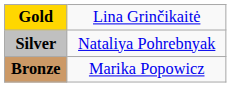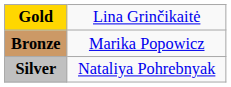rows swapped: Silver <-> Bronze
